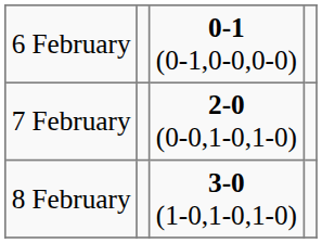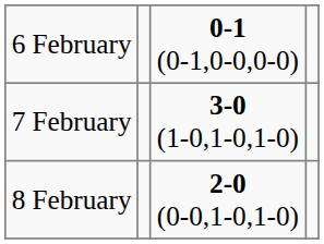7 February | column 3: 2-0 (0-0,1-0,1-0) -> 3-0 (1-0,1-0,1-0)
8 February | column 3: 3-0 (1-0,1-0,1-0) -> 2-0 (0-0,1-0,1-0)
